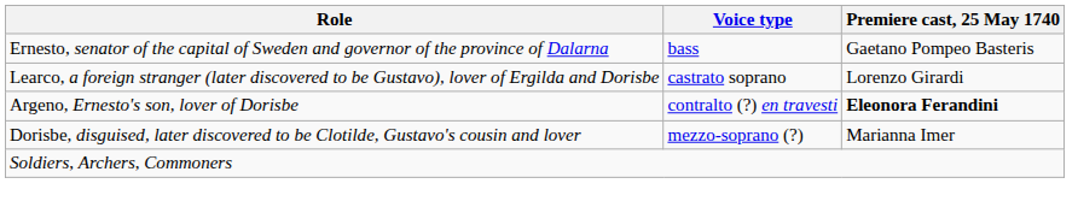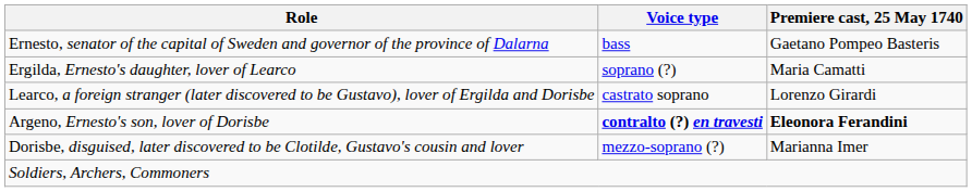+ row: Ergilda, Ernesto's daughter, lover of Learco | soprano (?) | Maria Camatti
Argeno, Ernesto's son, lover of Dorisbe | Voice type: normal -> bold
